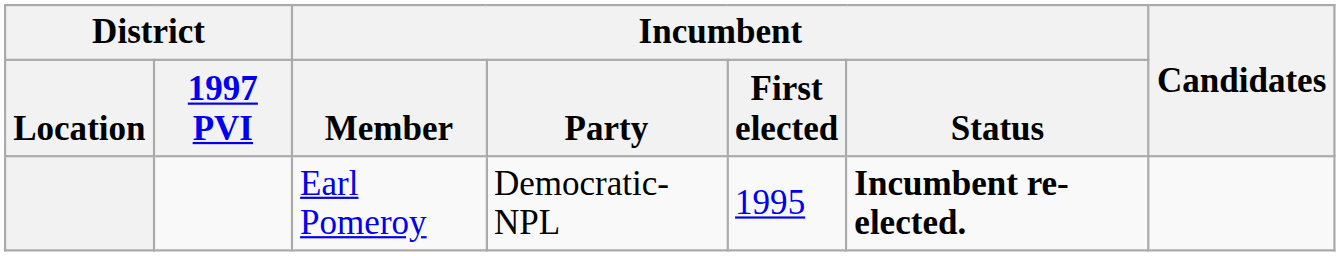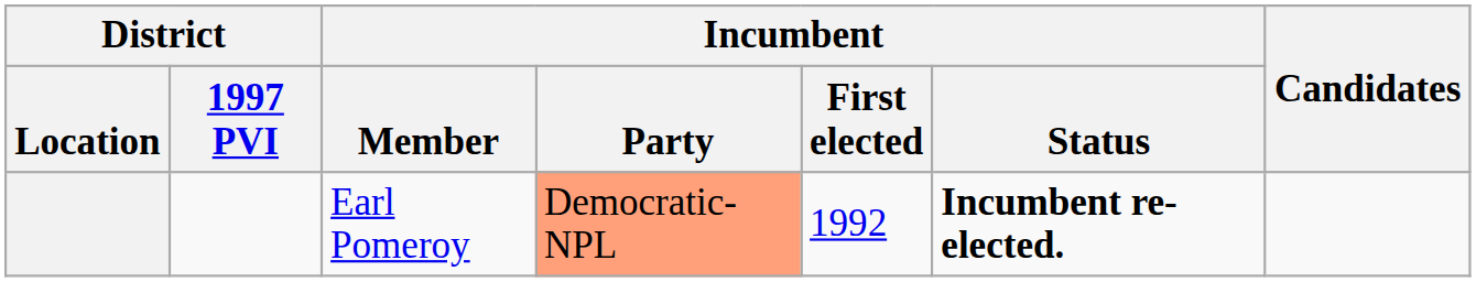Earl Pomeroy | Incumbent / Party: no background -> lightsalmon background
Earl Pomeroy | Incumbent / First elected: 1995 -> 1992
